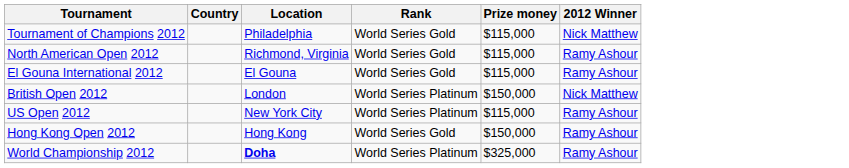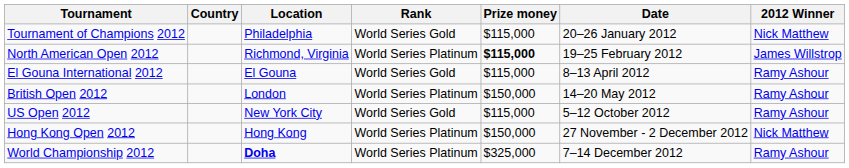+ column: Date | 20–26 January 2012 | 19–25 February 2012 | 8–13 April 2012 | 14–20 May 2012 | 5–12 October 2012 | 27 November - 2 December 2012 | 7–14 December 2012
North American Open 2012 | Rank: World Series Gold -> World Series Platinum
North American Open 2012 | Prize money: normal -> bold
North American Open 2012 | 2012 Winner: Ramy Ashour -> James Willstrop
British Open 2012 | 2012 Winner: Nick Matthew -> Ramy Ashour
US Open 2012 | Rank: World Series Platinum -> World Series Gold
Hong Kong Open 2012 | Rank: World Series Gold -> World Series Platinum
Hong Kong Open 2012 | 2012 Winner: Ramy Ashour -> Nick Matthew
